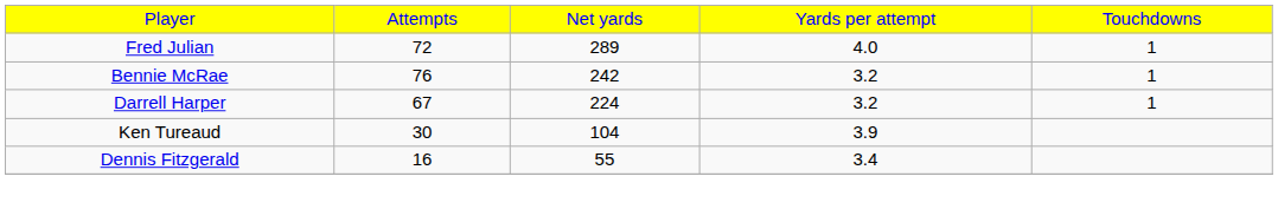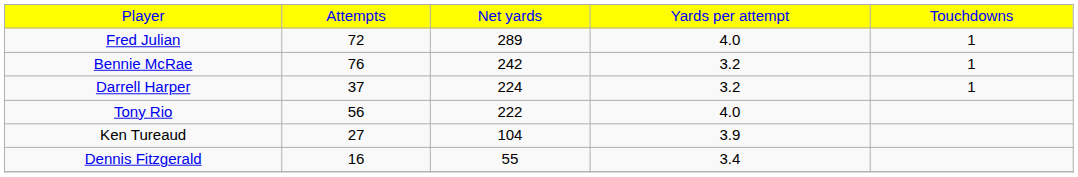Darrell Harper | column 2: 67 -> 37
+ row: Tony Rio | 56 | 222 | 4.0
Ken Tureaud | column 2: 30 -> 27
